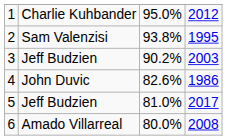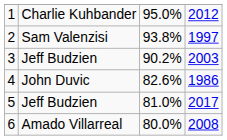2 | column 4: 1995 -> 1997
